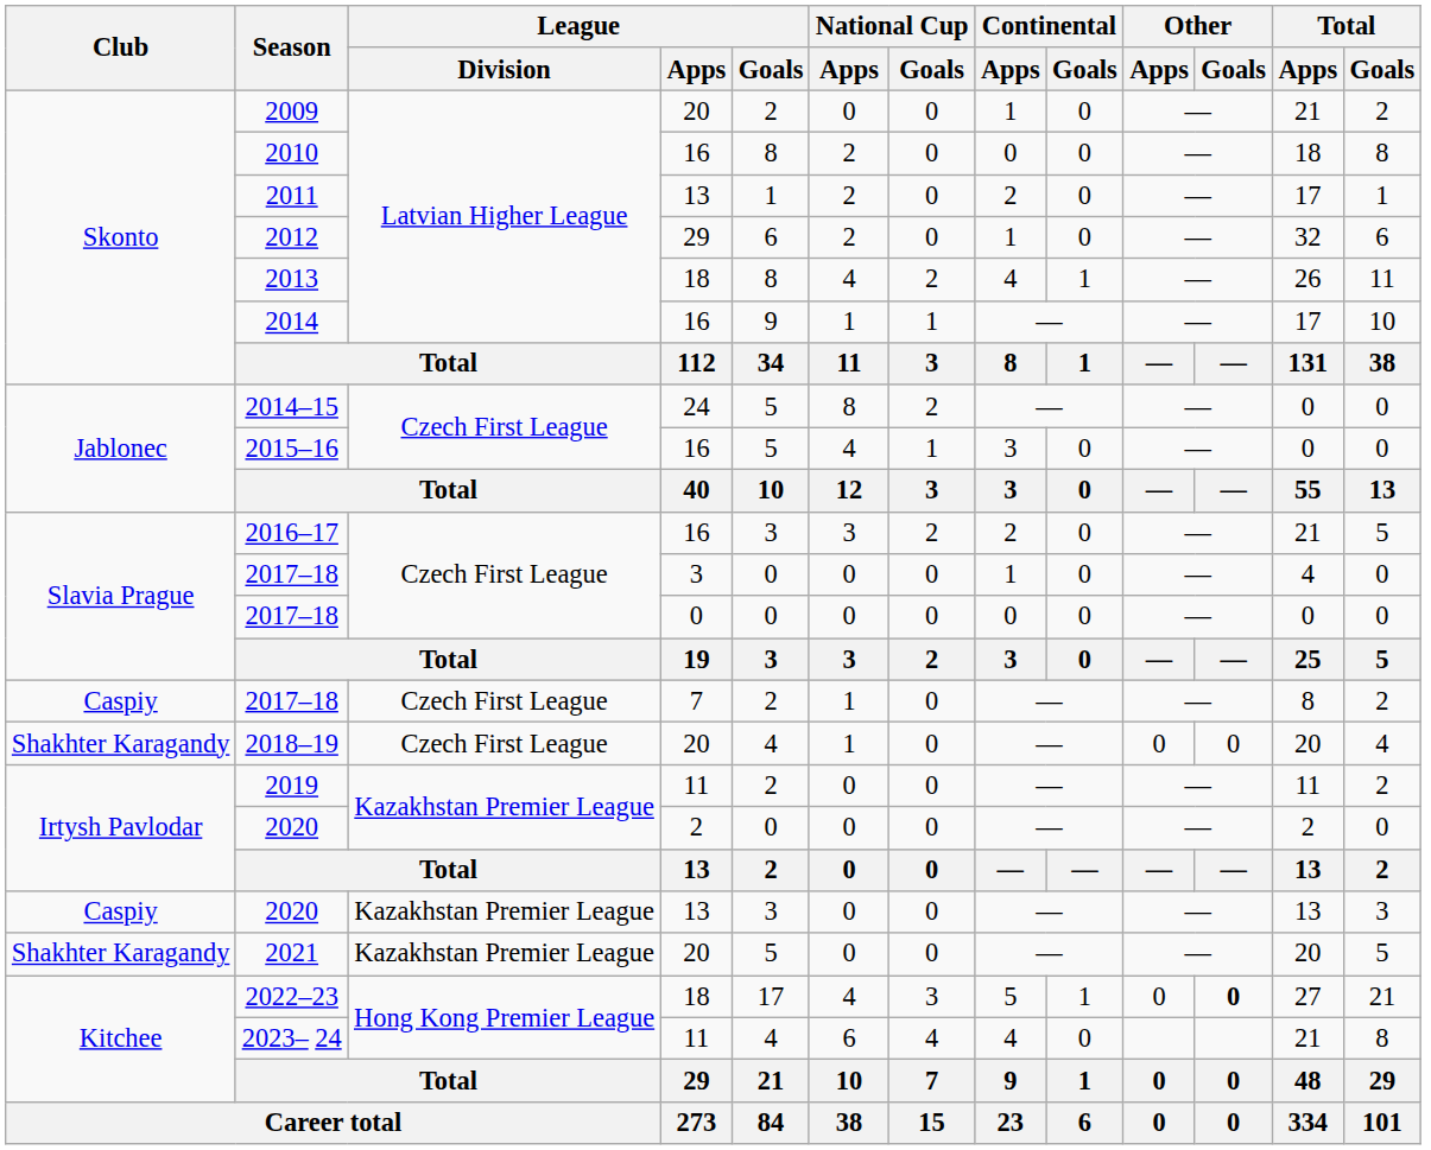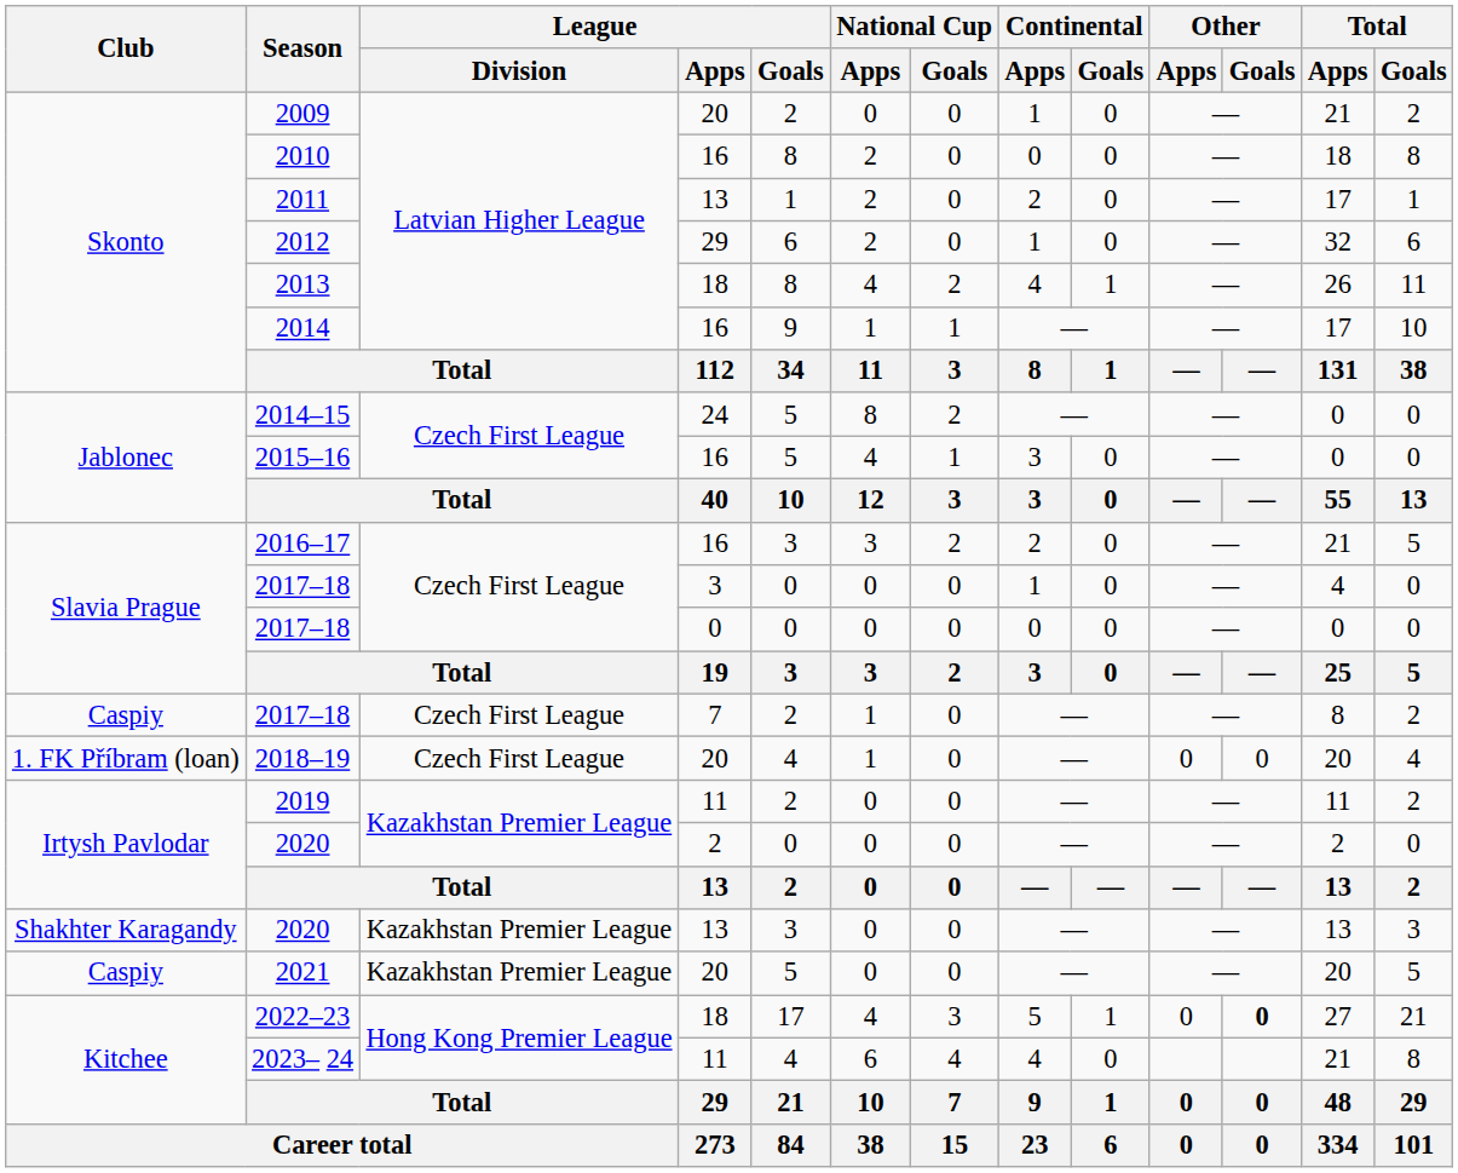2018–19 | Club: Shakhter Karagandy -> 1. FK Příbram (loan)
2020 / 13 | Club: Caspiy -> Shakhter Karagandy
2021 | Club: Shakhter Karagandy -> Caspiy
